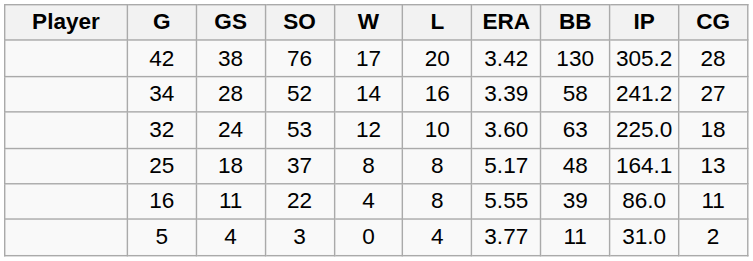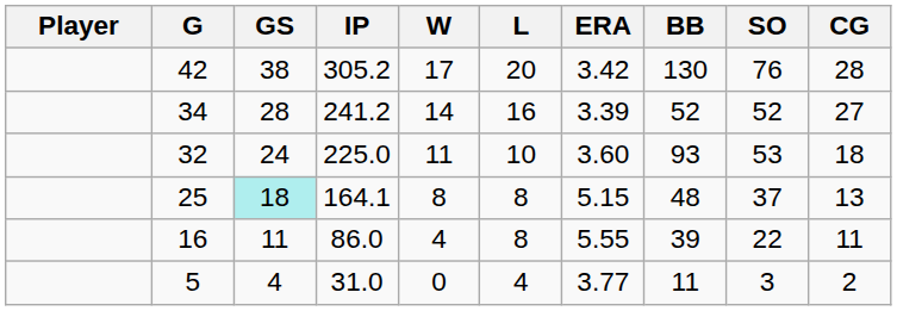columns swapped: IP <-> SO
34 | BB: 58 -> 52
32 | W: 12 -> 11
32 | BB: 63 -> 93
25 | GS: no background -> paleturquoise background
25 | ERA: 5.17 -> 5.15
